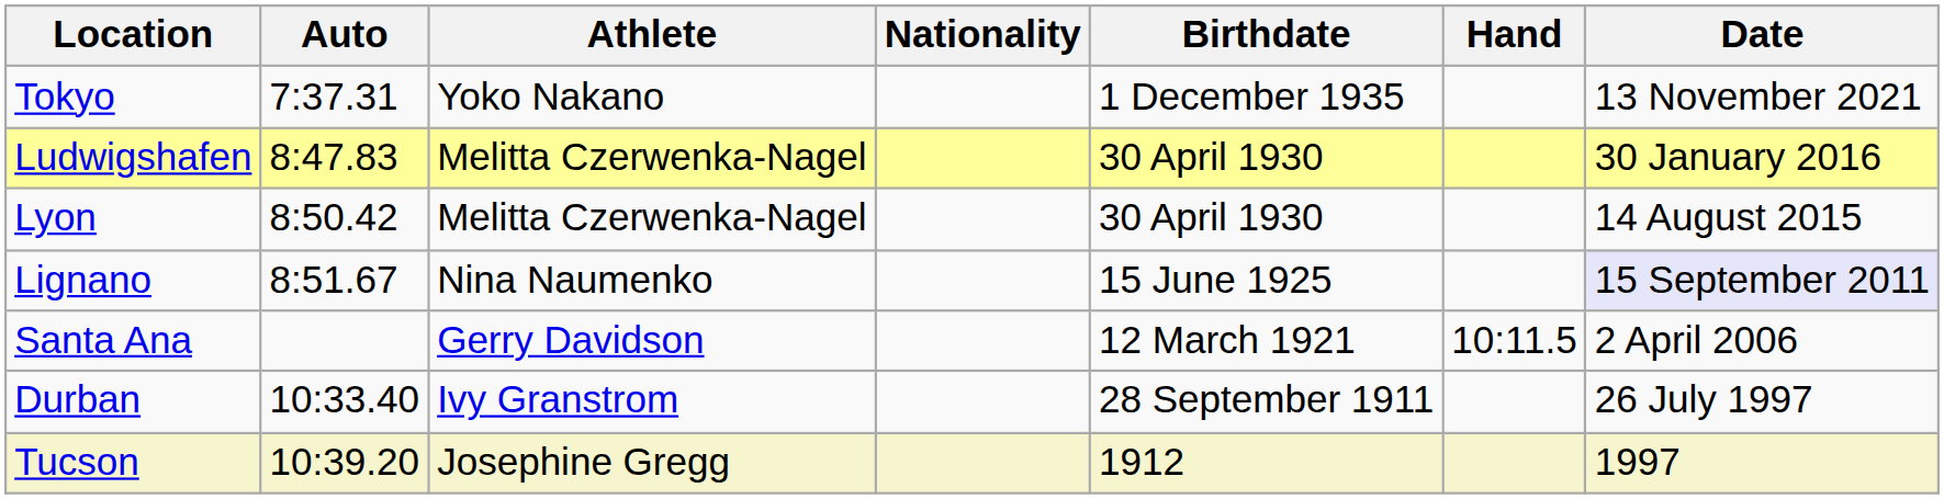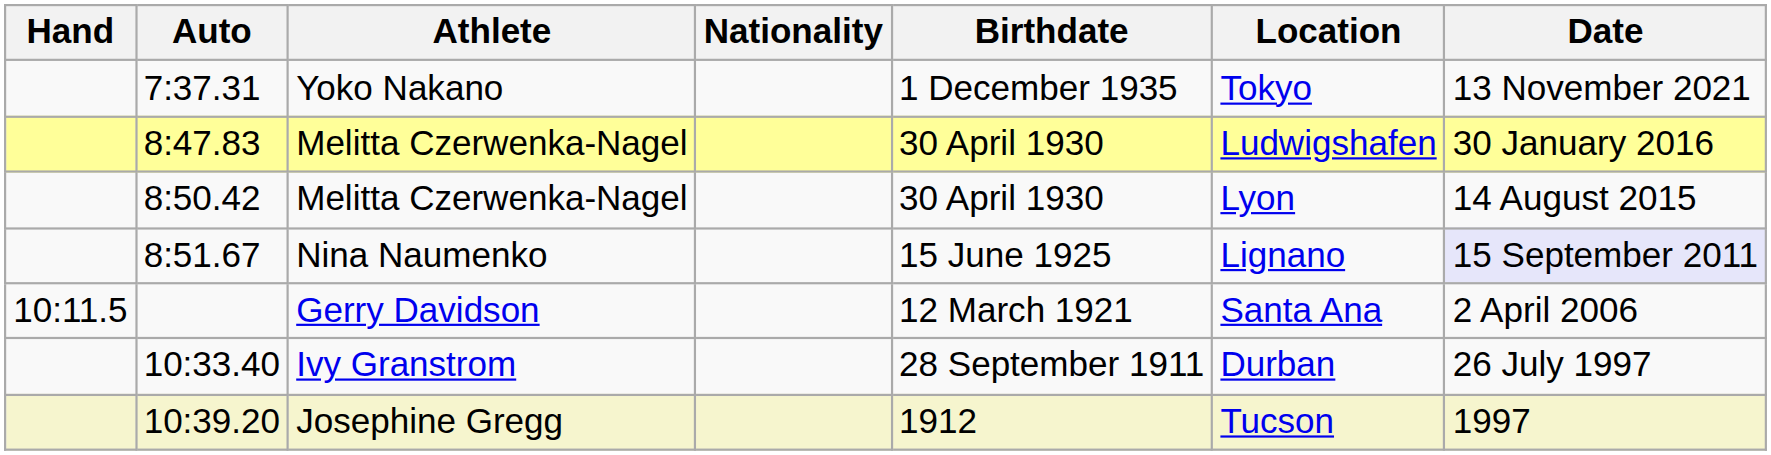columns swapped: Hand <-> Location
